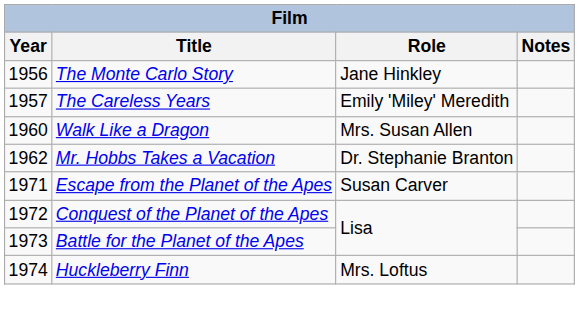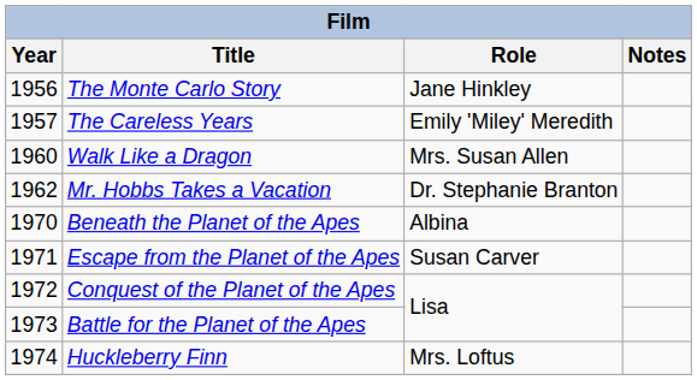+ row: 1970 | Beneath the Planet of the Apes | Albina
